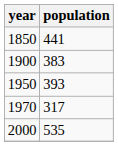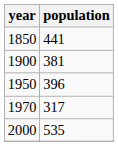1900 | population: 383 -> 381
1950 | population: 393 -> 396
